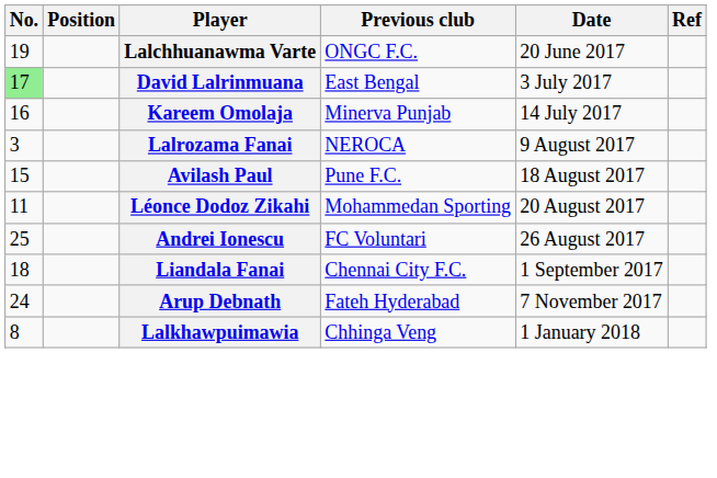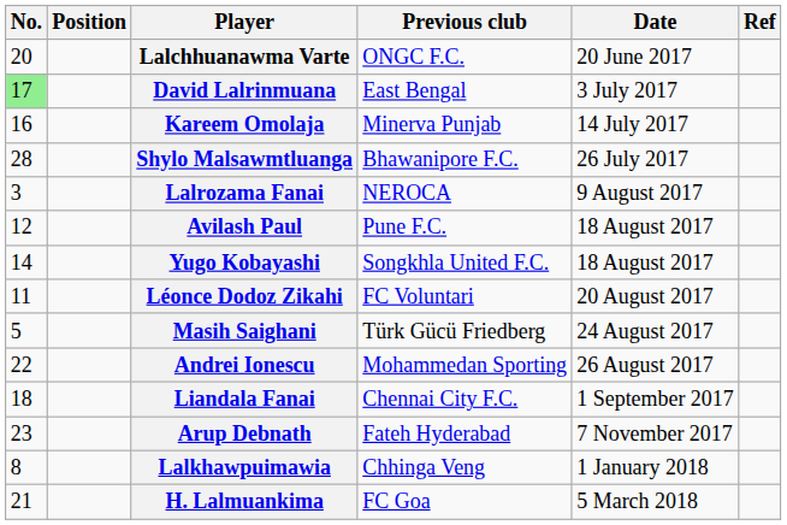Lalchhuanawma Varte | No.: 19 -> 20
+ row: 28 | Shylo Malsawmtluanga | Bhawanipore F.C. | 26 July 2017
Avilash Paul | No.: 15 -> 12
+ row: 14 | Yugo Kobayashi | Songkhla United F.C. | 18 August 2017
Léonce Dodoz Zikahi | Previous club: Mohammedan Sporting -> FC Voluntari
+ row: 5 | Masih Saighani | Türk Gücü Friedberg | 24 August 2017
Andrei Ionescu | No.: 25 -> 22
Andrei Ionescu | Previous club: FC Voluntari -> Mohammedan Sporting
Arup Debnath | No.: 24 -> 23
+ row: 21 | H. Lalmuankima | FC Goa | 5 March 2018
